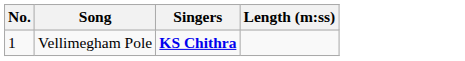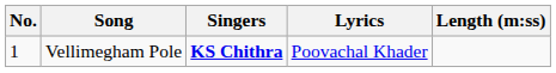+ column: Lyrics | Poovachal Khader
